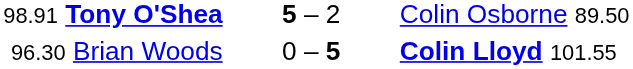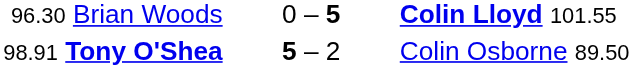rows swapped: 96.30 Brian Woods <-> 98.91 Tony O'Shea
